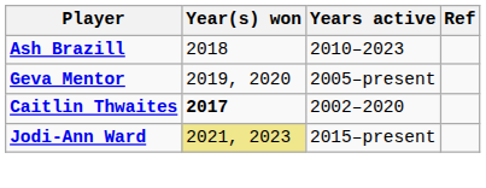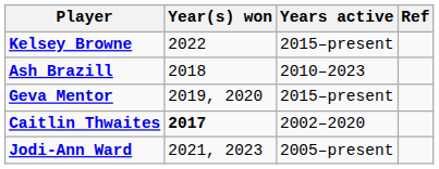+ row: Kelsey Browne | 2022 | 2015–present
Geva Mentor | Years active: 2005–present -> 2015–present
Jodi-Ann Ward | Year(s) won: khaki background -> no background
Jodi-Ann Ward | Years active: 2015–present -> 2005–present
